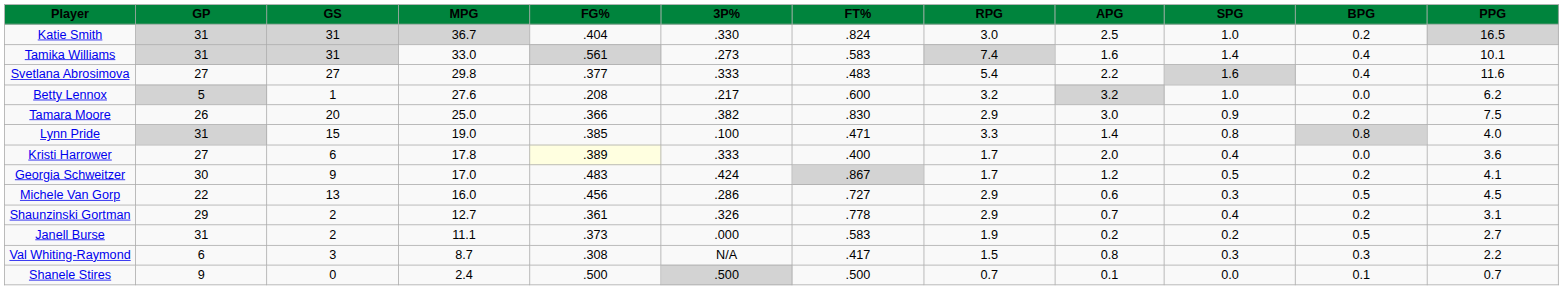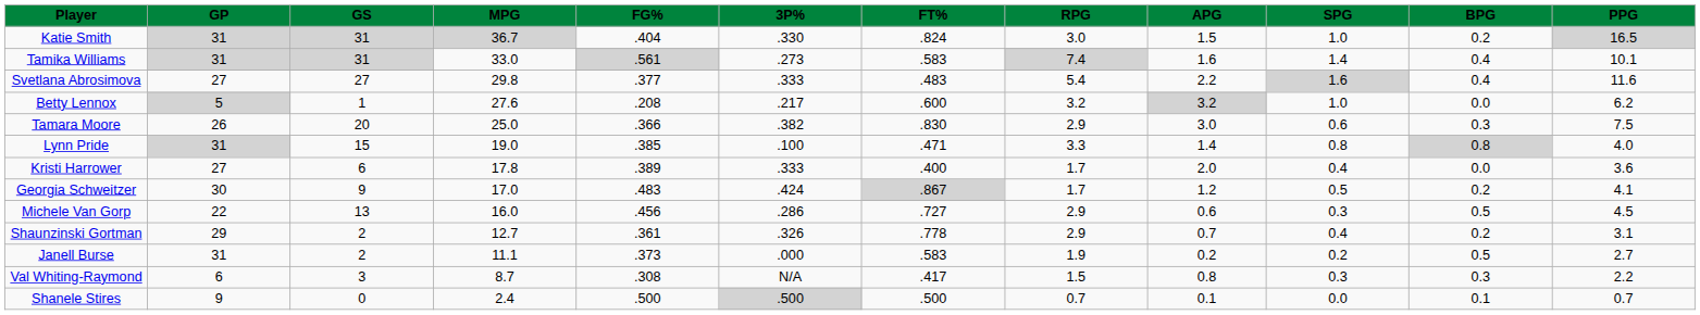Katie Smith | APG: 2.5 -> 1.5
Tamara Moore | SPG: 0.9 -> 0.6
Tamara Moore | BPG: 0.2 -> 0.3
Kristi Harrower | FG%: lightyellow background -> no background
